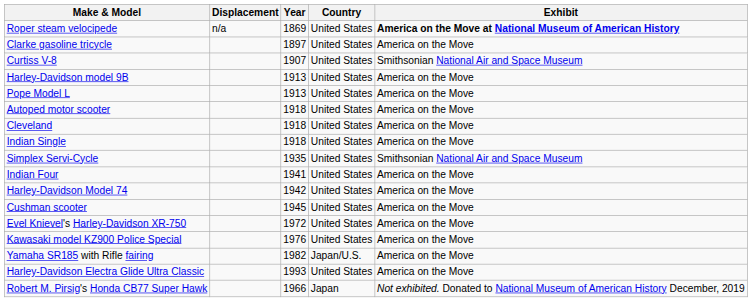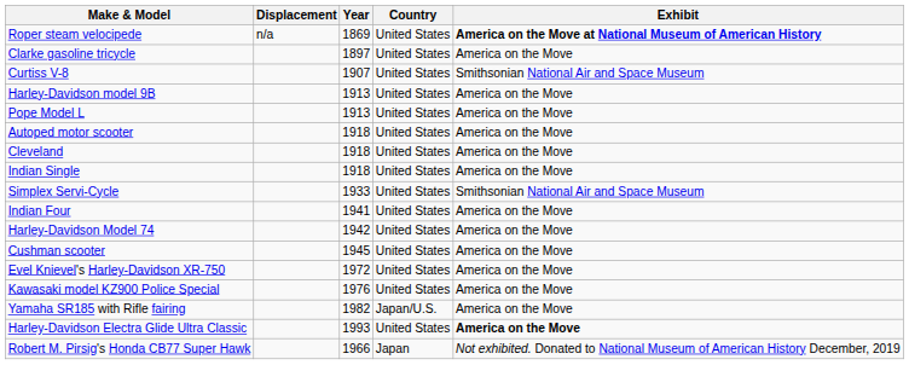Simplex Servi-Cycle | Year: 1935 -> 1933
Harley-Davidson Electra Glide Ultra Classic | Exhibit: normal -> bold
